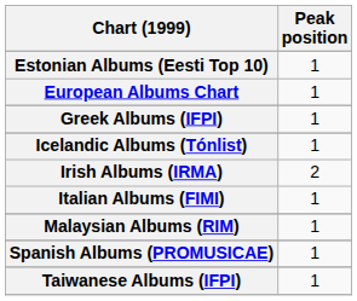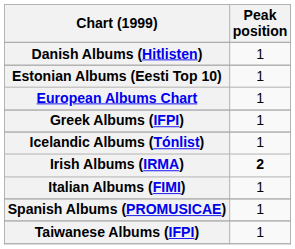+ row: Danish Albums (Hitlisten) | 1
Irish Albums (IRMA) | Peak position: normal -> bold
- row: Malaysian Albums (RIM) | 1
